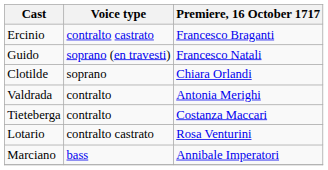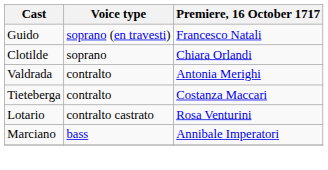- row: Ercinio | contralto castrato | Francesco Braganti
